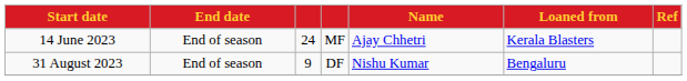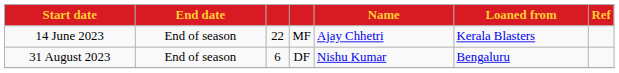14 June 2023 | column 3: 24 -> 22
31 August 2023 | column 3: 9 -> 6
